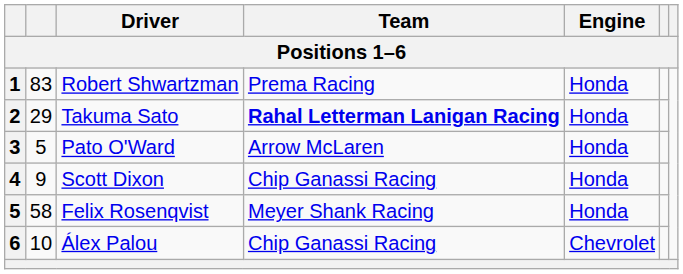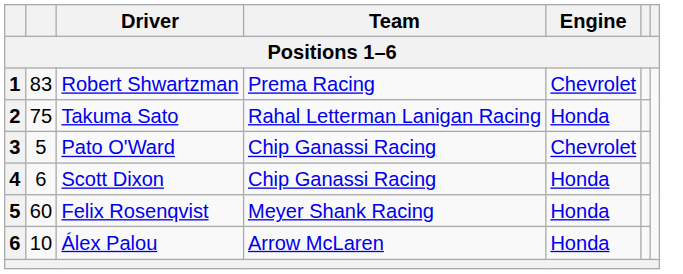Robert Shwartzman | Engine: Honda -> Chevrolet
Takuma Sato | column 2: 29 -> 75
Takuma Sato | Team: bold -> normal
Pato O'Ward | Team: Arrow McLaren -> Chip Ganassi Racing
Pato O'Ward | Engine: Honda -> Chevrolet
Scott Dixon | column 2: 9 -> 6
Felix Rosenqvist | column 2: 58 -> 60
Álex Palou | Team: Chip Ganassi Racing -> Arrow McLaren
Álex Palou | Engine: Chevrolet -> Honda
